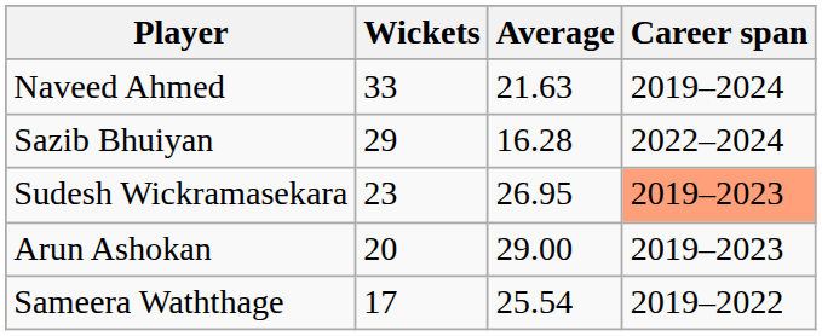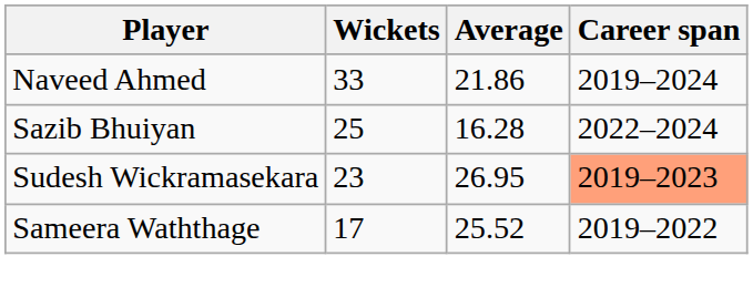Naveed Ahmed | Average: 21.63 -> 21.86
Sazib Bhuiyan | Wickets: 29 -> 25
- row: Arun Ashokan | 20 | 29.00 | 2019–2023
Sameera Waththage | Average: 25.54 -> 25.52
